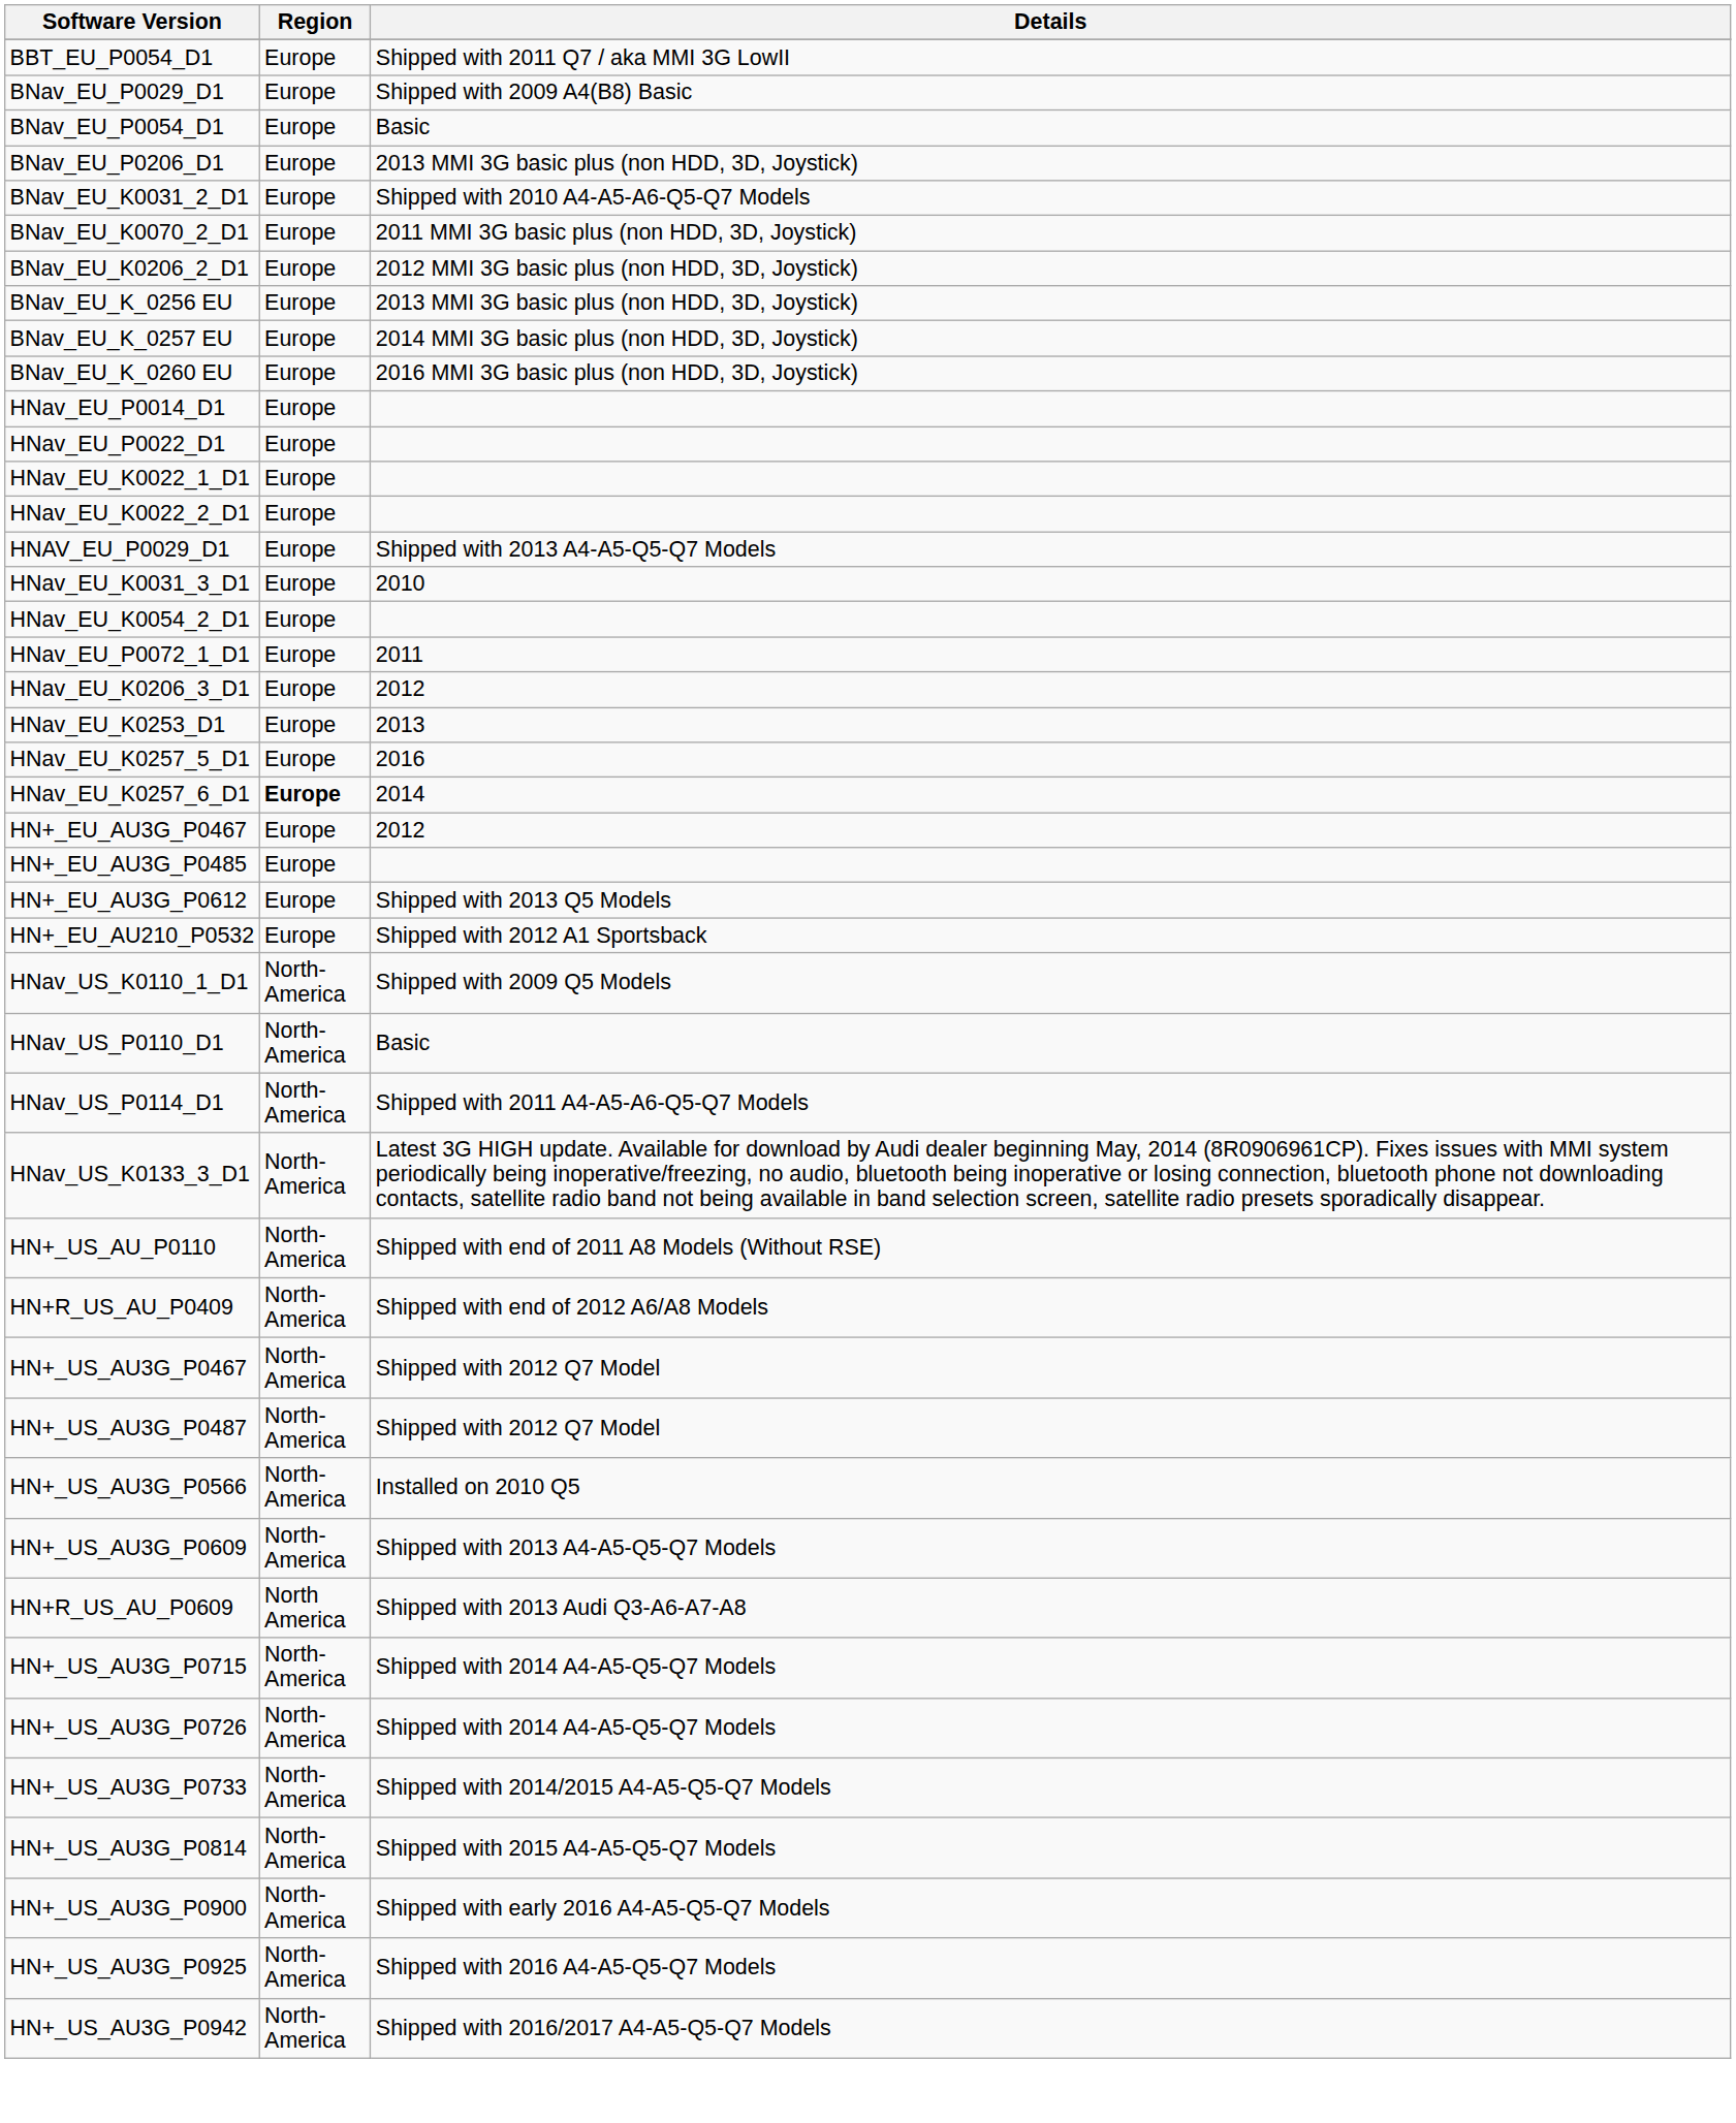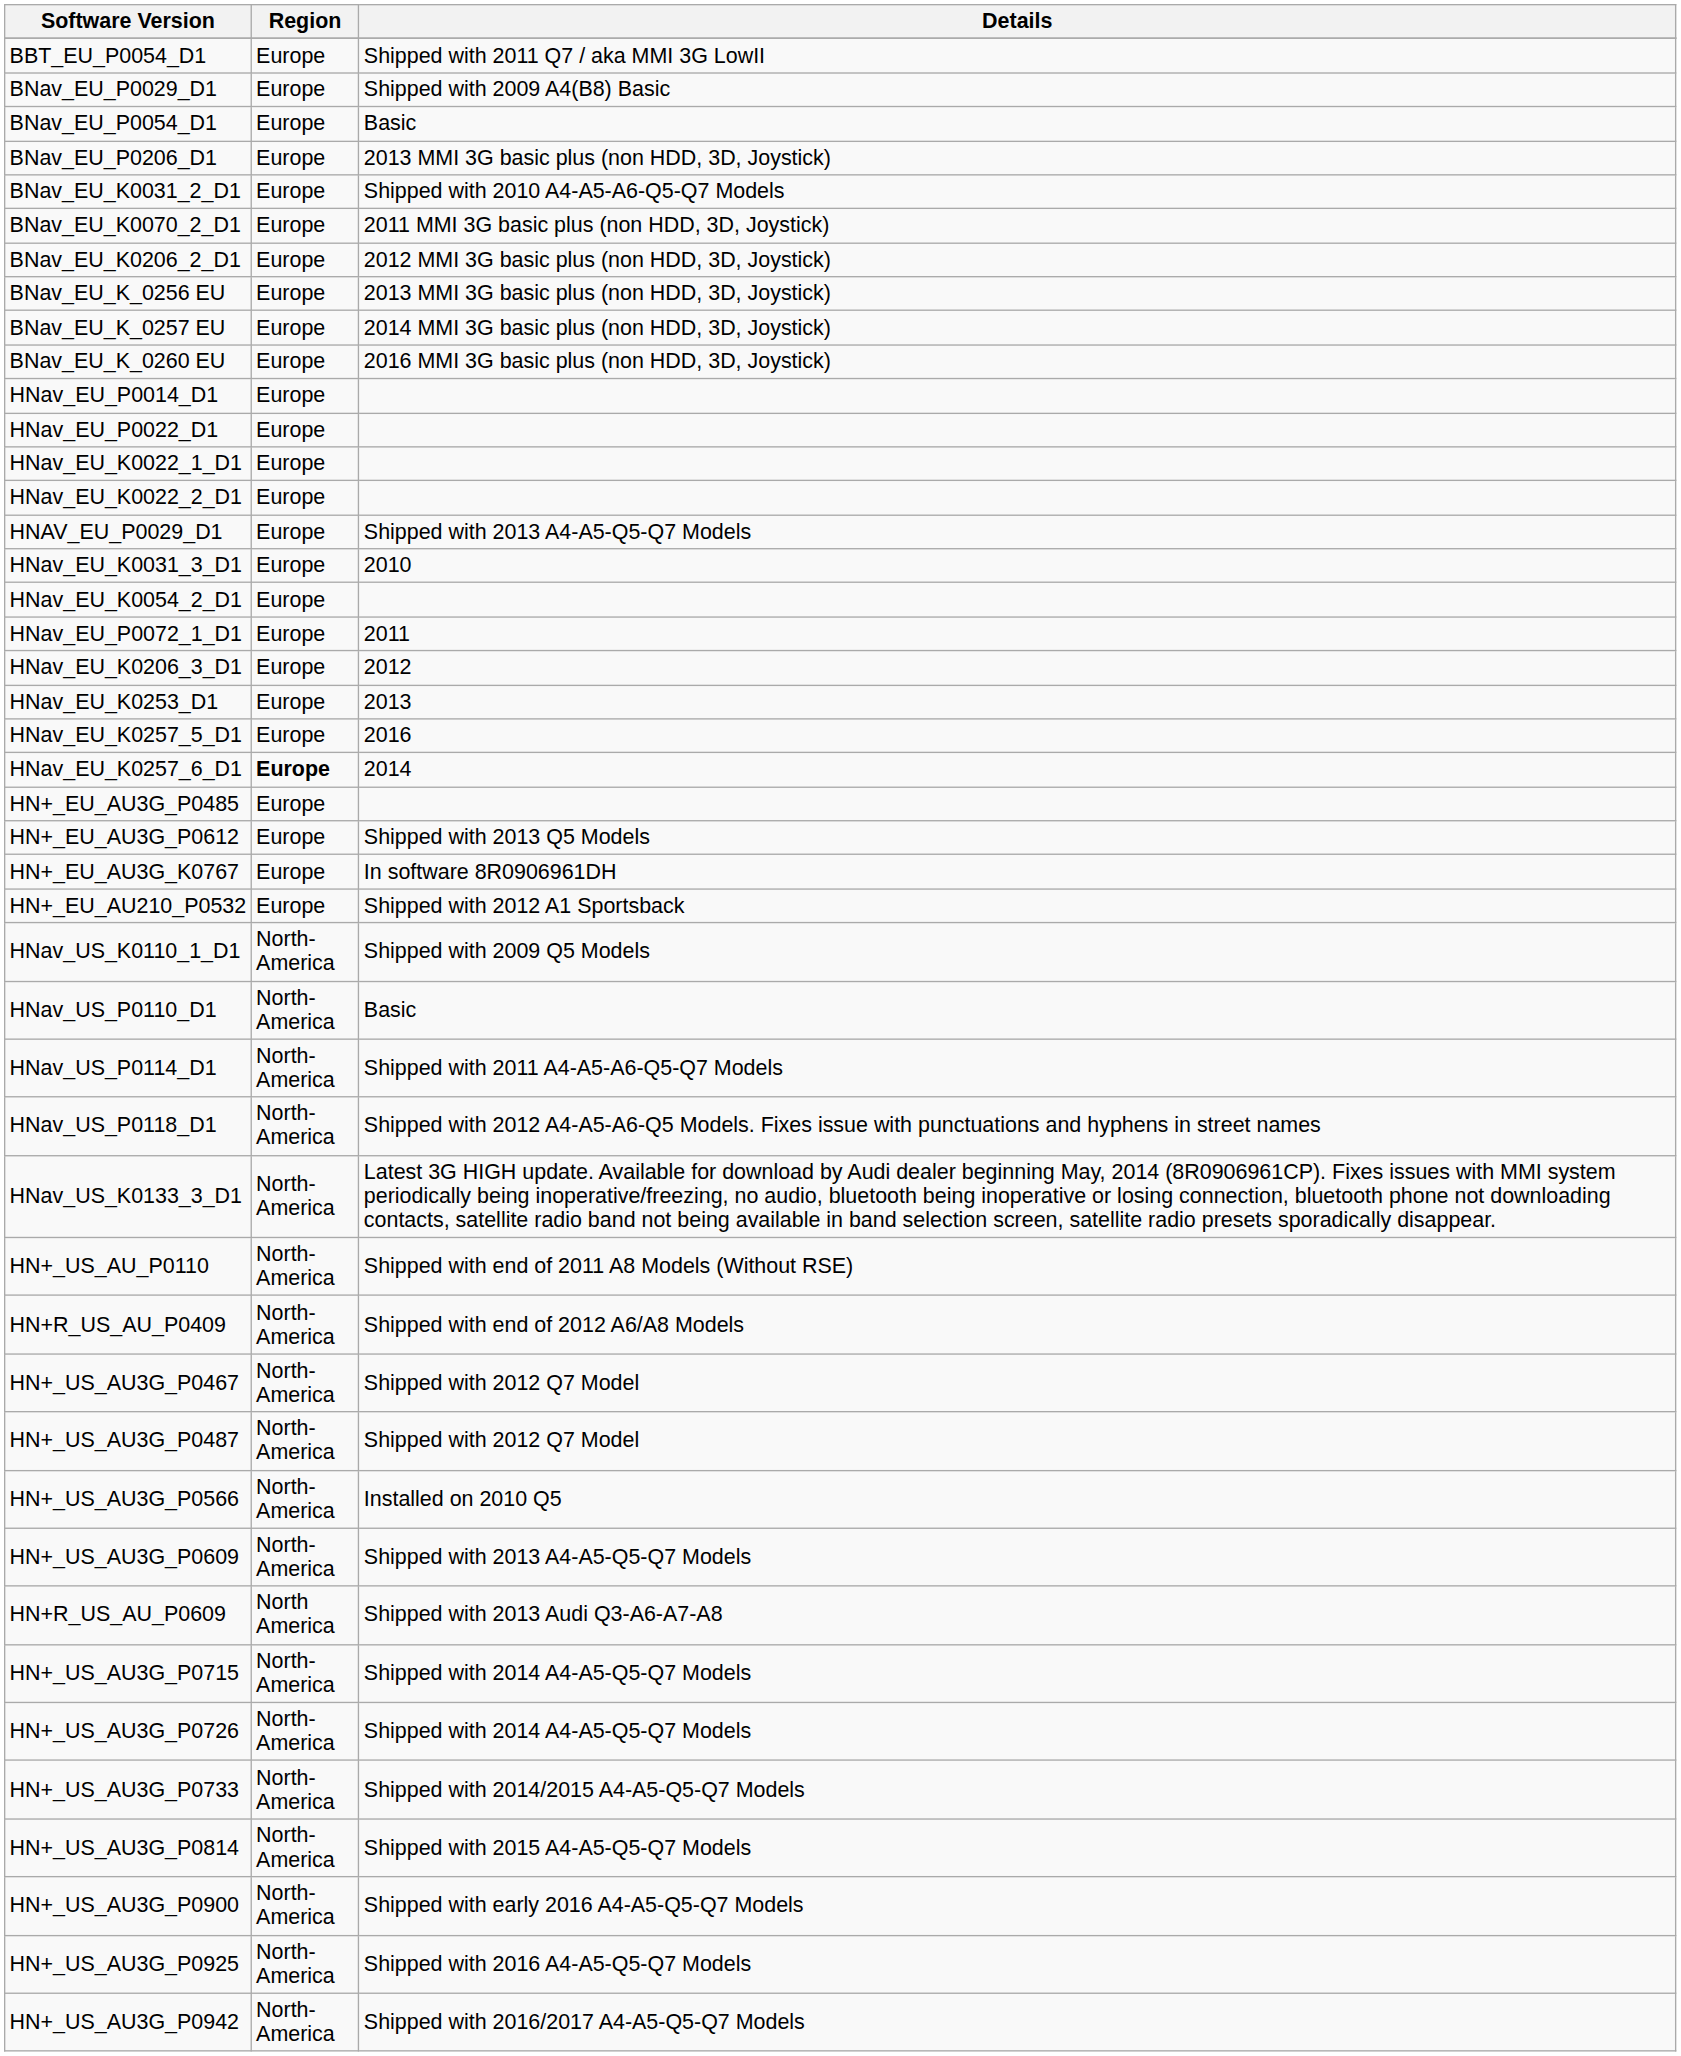- row: HN+_EU_AU3G_P0467 | Europe | 2012
+ row: HN+_EU_AU3G_K0767 | Europe | In software 8R0906961DH
+ row: HNav_US_P0118_D1 | North-America | Shipped with 2012 A4-A5-A6-Q5 Models. Fixes issue with punctuations and hyphens in street names
